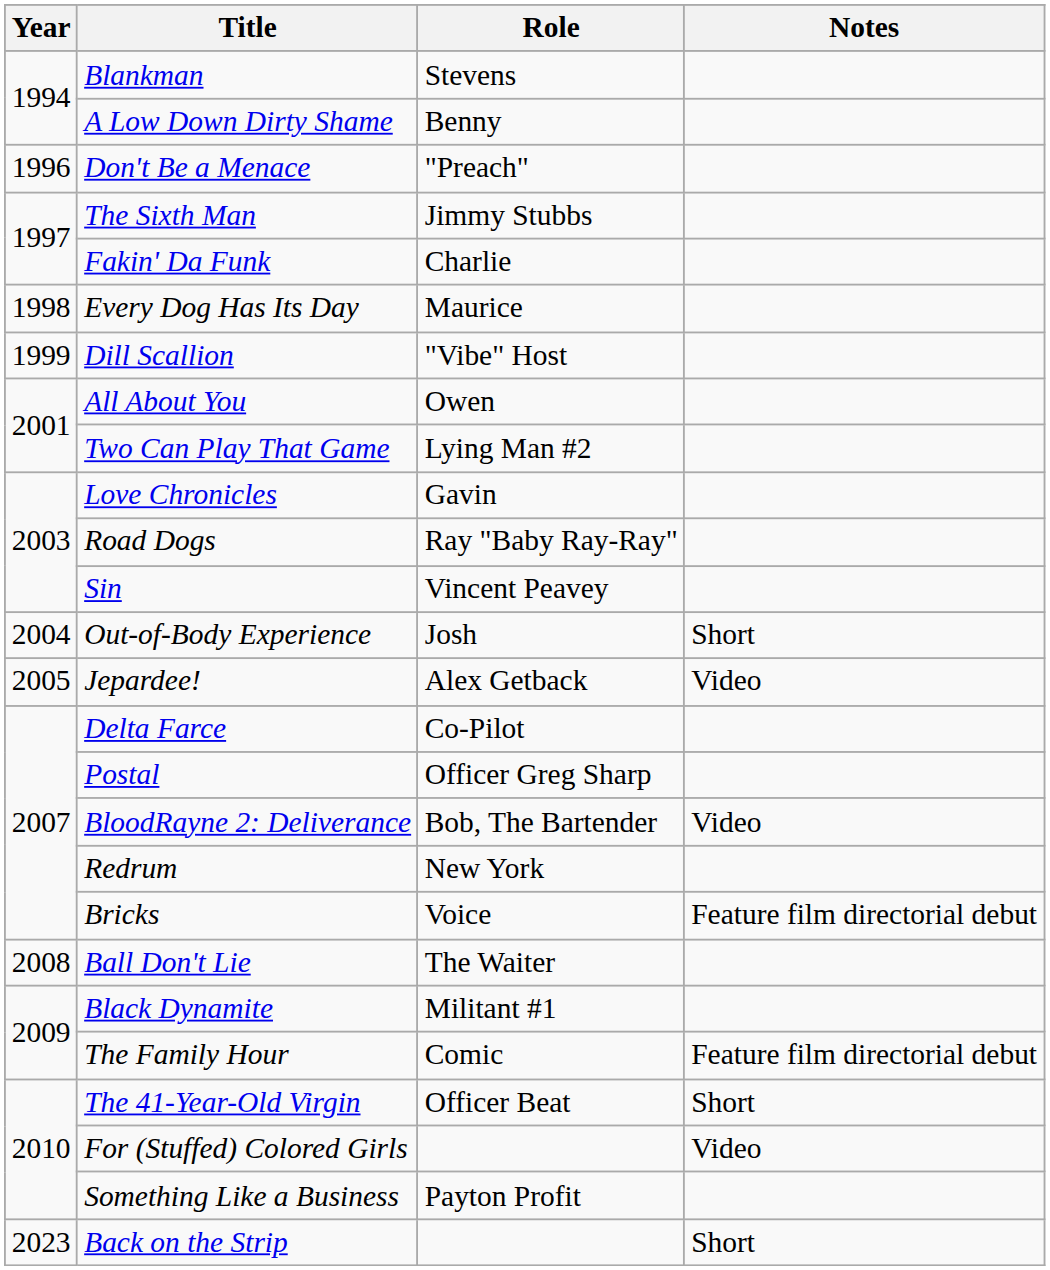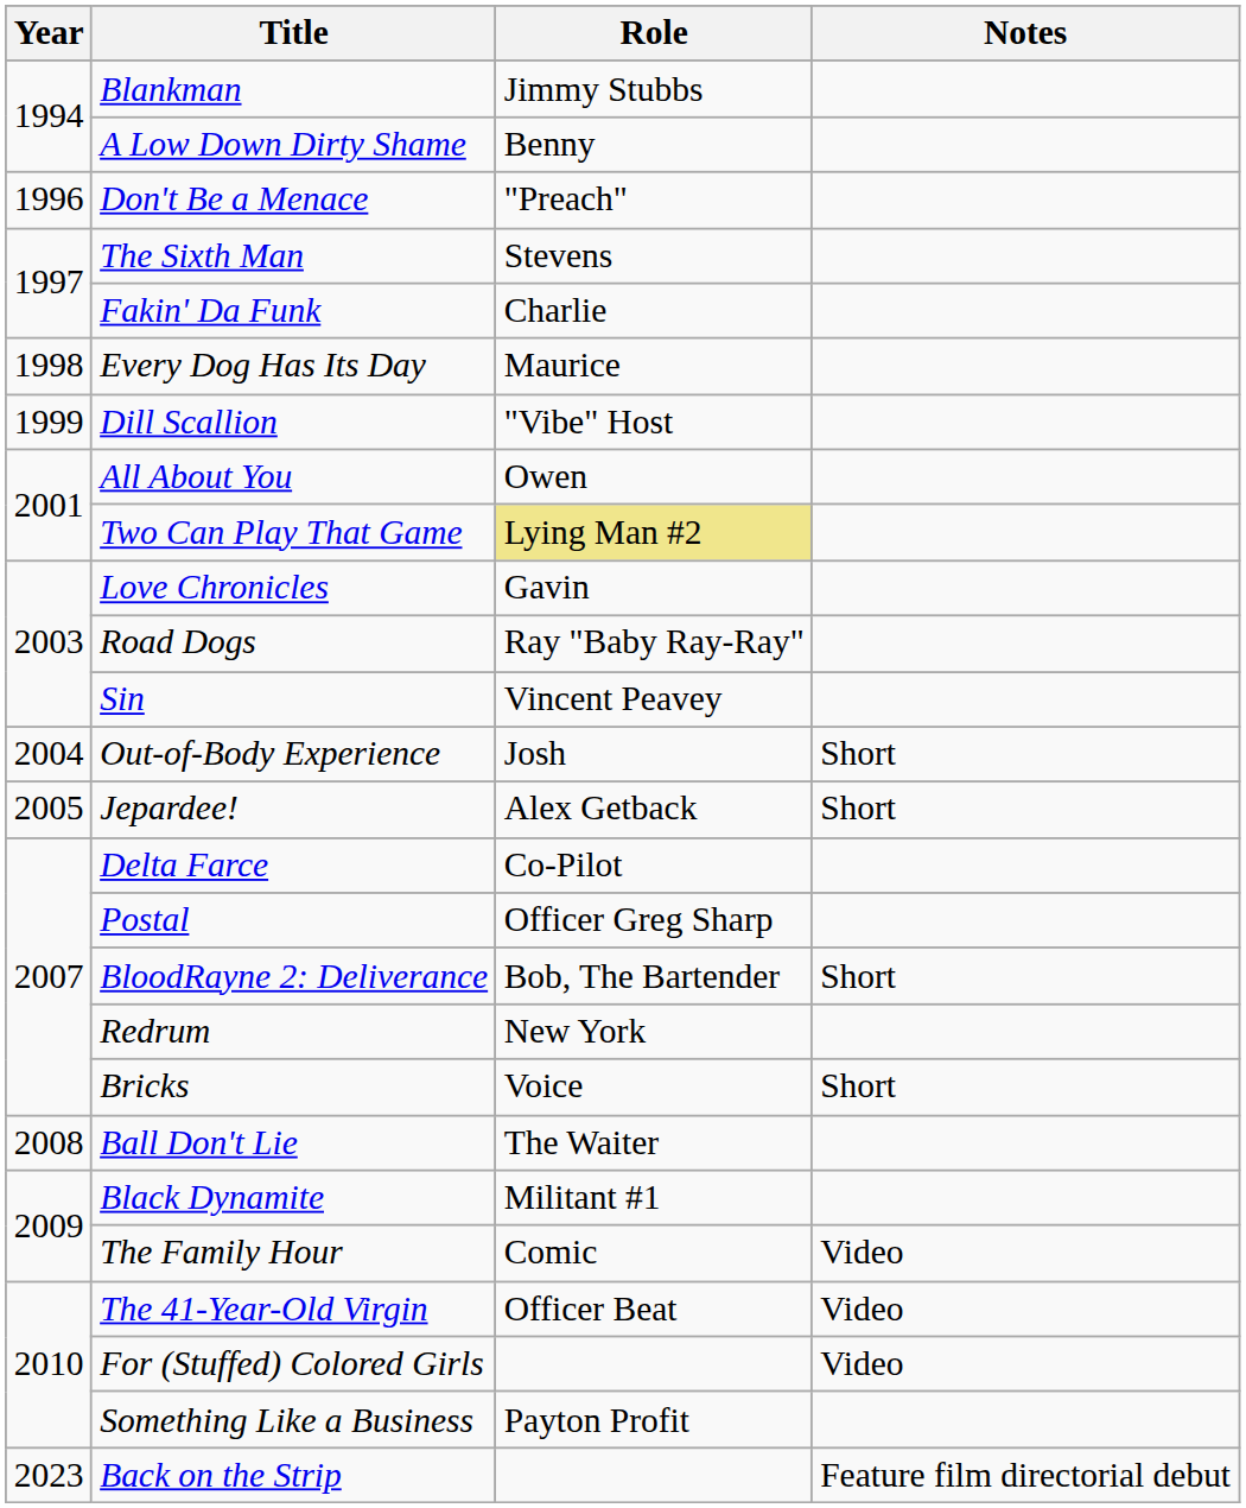Blankman | Role: Stevens -> Jimmy Stubbs
The Sixth Man | Role: Jimmy Stubbs -> Stevens
Two Can Play That Game | Role: no background -> khaki background
Jepardee! | Notes: Video -> Short
BloodRayne 2: Deliverance | Notes: Video -> Short
Bricks | Notes: Feature film directorial debut -> Short
The Family Hour | Notes: Feature film directorial debut -> Video
The 41-Year-Old Virgin | Notes: Short -> Video
Back on the Strip | Notes: Short -> Feature film directorial debut
